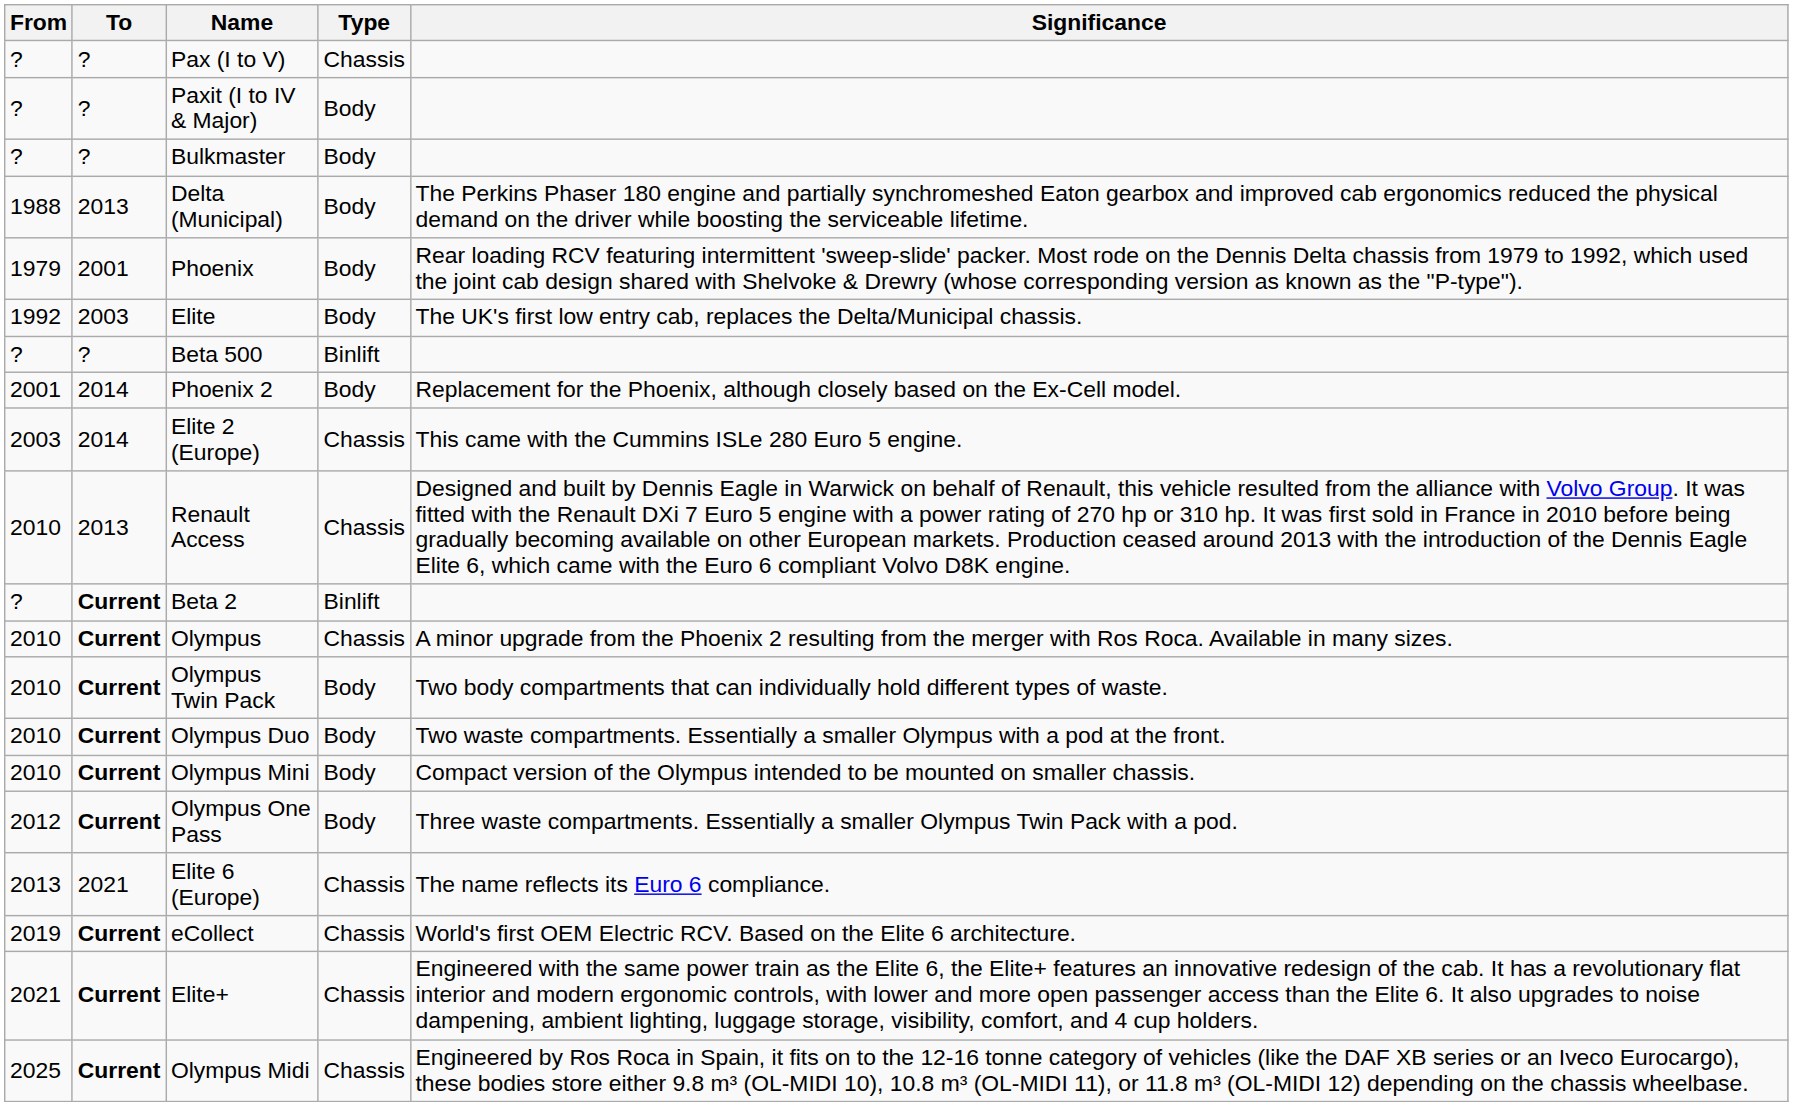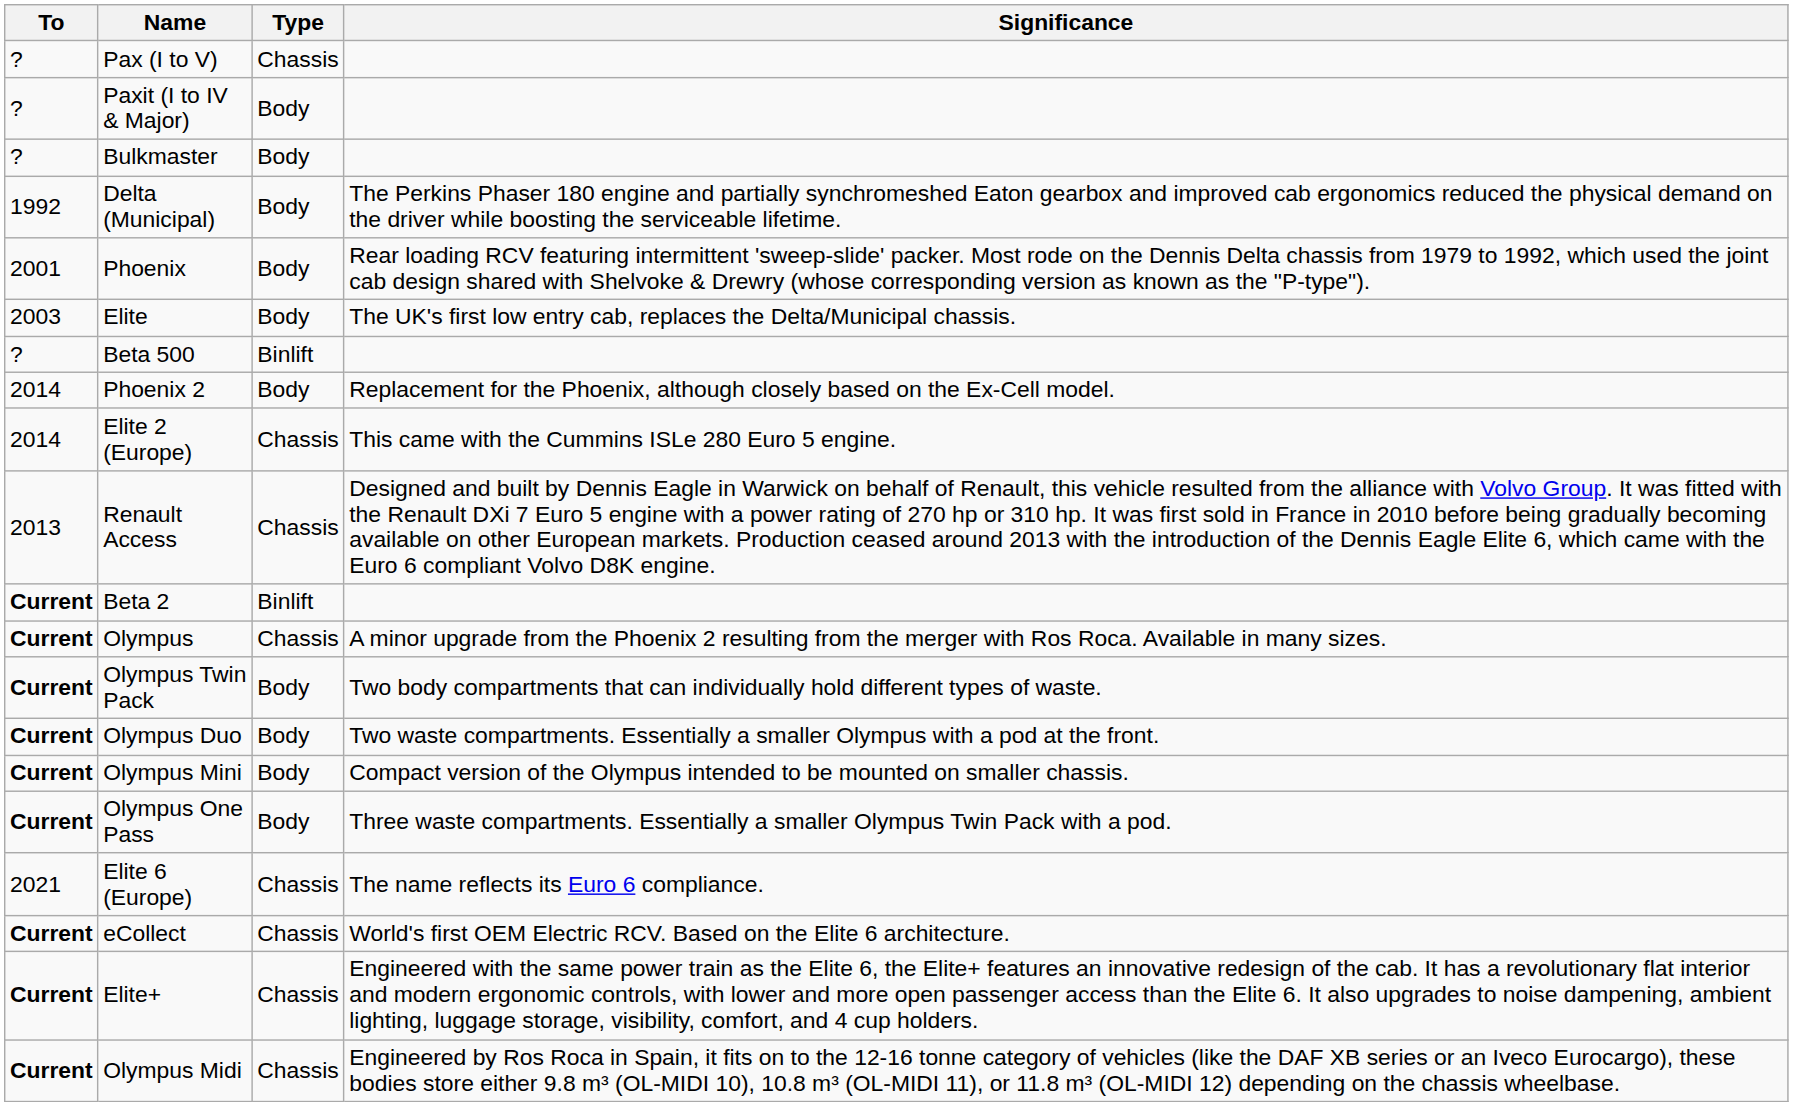- column: From | ? | ? | ? | 1988 | 1979 | 1992 | ? | 2001 | 2003 | 2010 | ? | 2010 | 2010 | 2010 | 2010 | 2012 | 2013 | 2019 | 2021 | 2025
Delta (Municipal) | To: 2013 -> 1992
